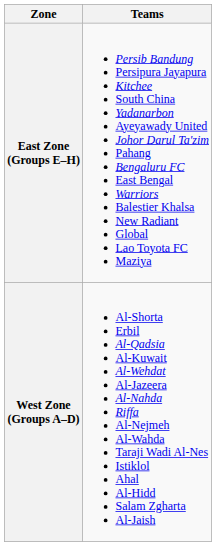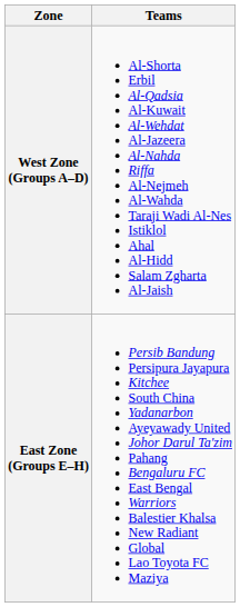rows swapped: West Zone (Groups A–D) <-> East Zone (Groups E–H)
